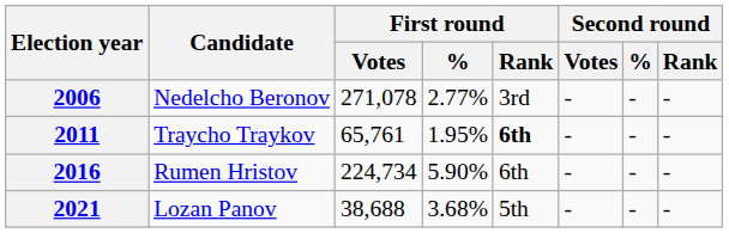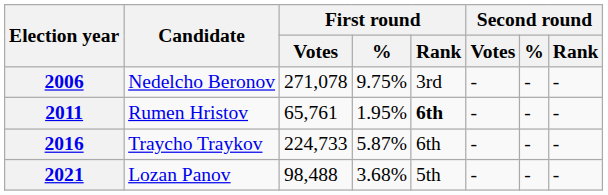2006 | First round / %: 2.77% -> 9.75%
2011 | Candidate: Traycho Traykov -> Rumen Hristov
2016 | Candidate: Rumen Hristov -> Traycho Traykov
2016 | First round / Votes: 224,734 -> 224,733
2016 | First round / %: 5.90% -> 5.87%
2021 | First round / Votes: 38,688 -> 98,488
